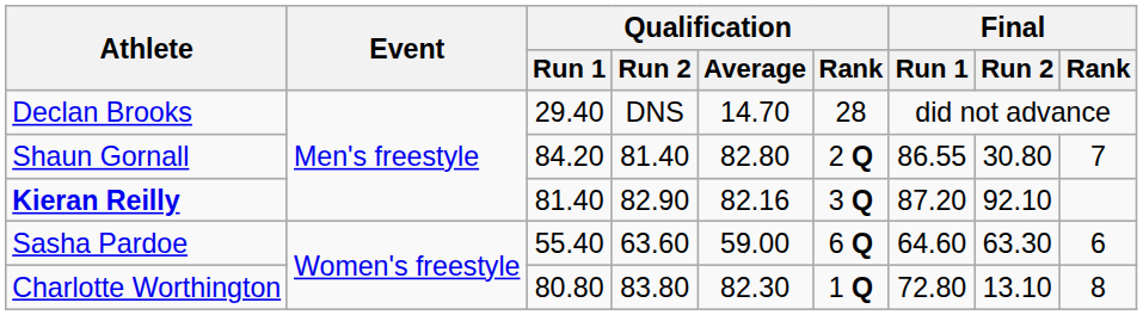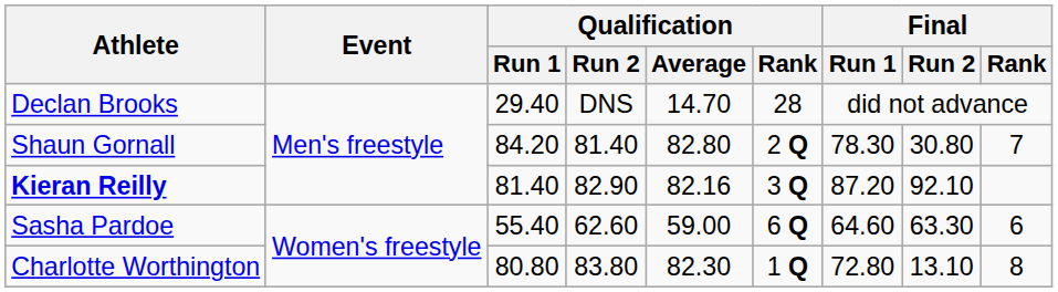Shaun Gornall | Final / Run 1: 86.55 -> 78.30
Sasha Pardoe | Qualification / Run 2: 63.60 -> 62.60
